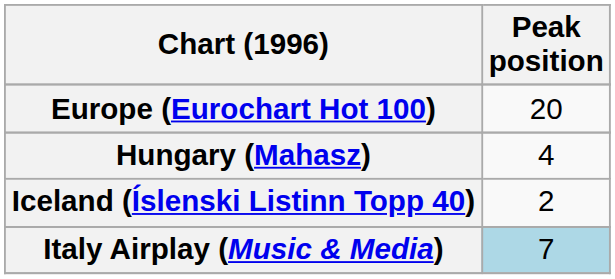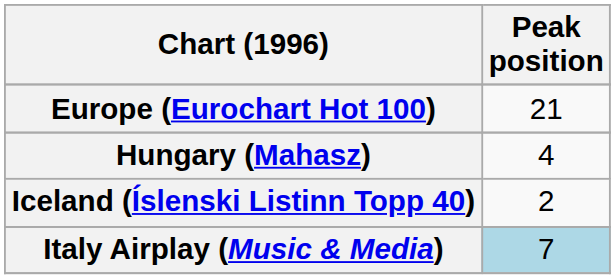Europe (Eurochart Hot 100) | Peak position: 20 -> 21
